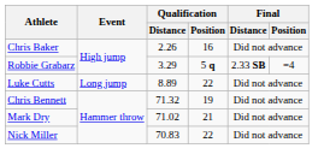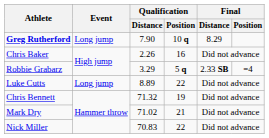+ row: Greg Rutherford | Long jump | 7.90 | 10 q | 8.29
